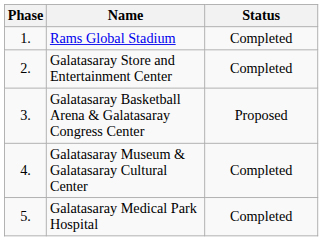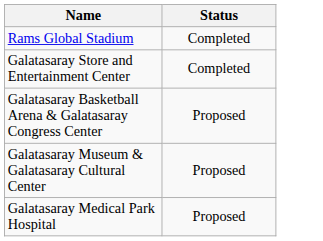- column: Phase | 1. | 2. | 3. | 4. | 5.
Galatasaray Museum & Galatasaray Cultural Center | Status: Completed -> Proposed
Galatasaray Medical Park Hospital | Status: Completed -> Proposed
